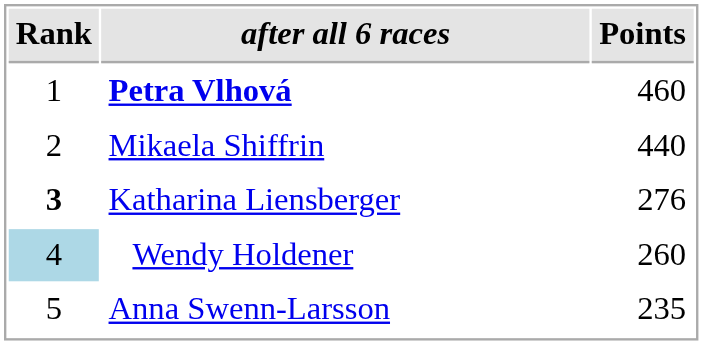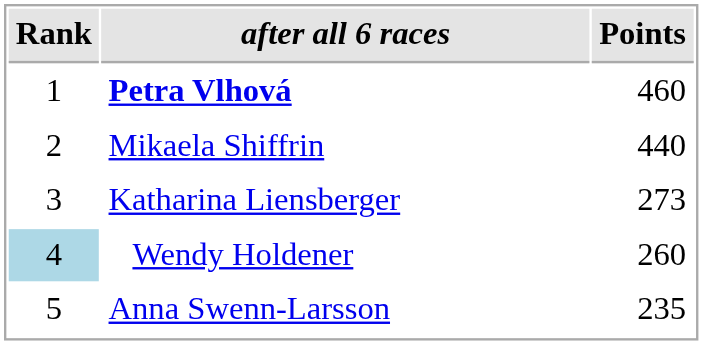Katharina Liensberger | Rank: bold -> normal
Katharina Liensberger | Points: 276 -> 273
